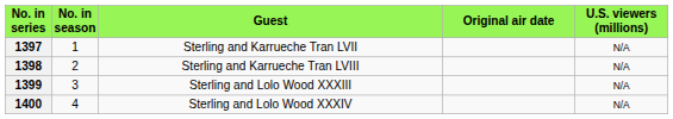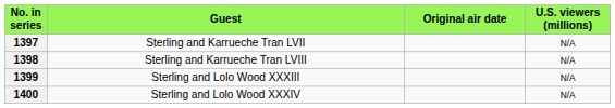- column: No. in season | 1 | 2 | 3 | 4
